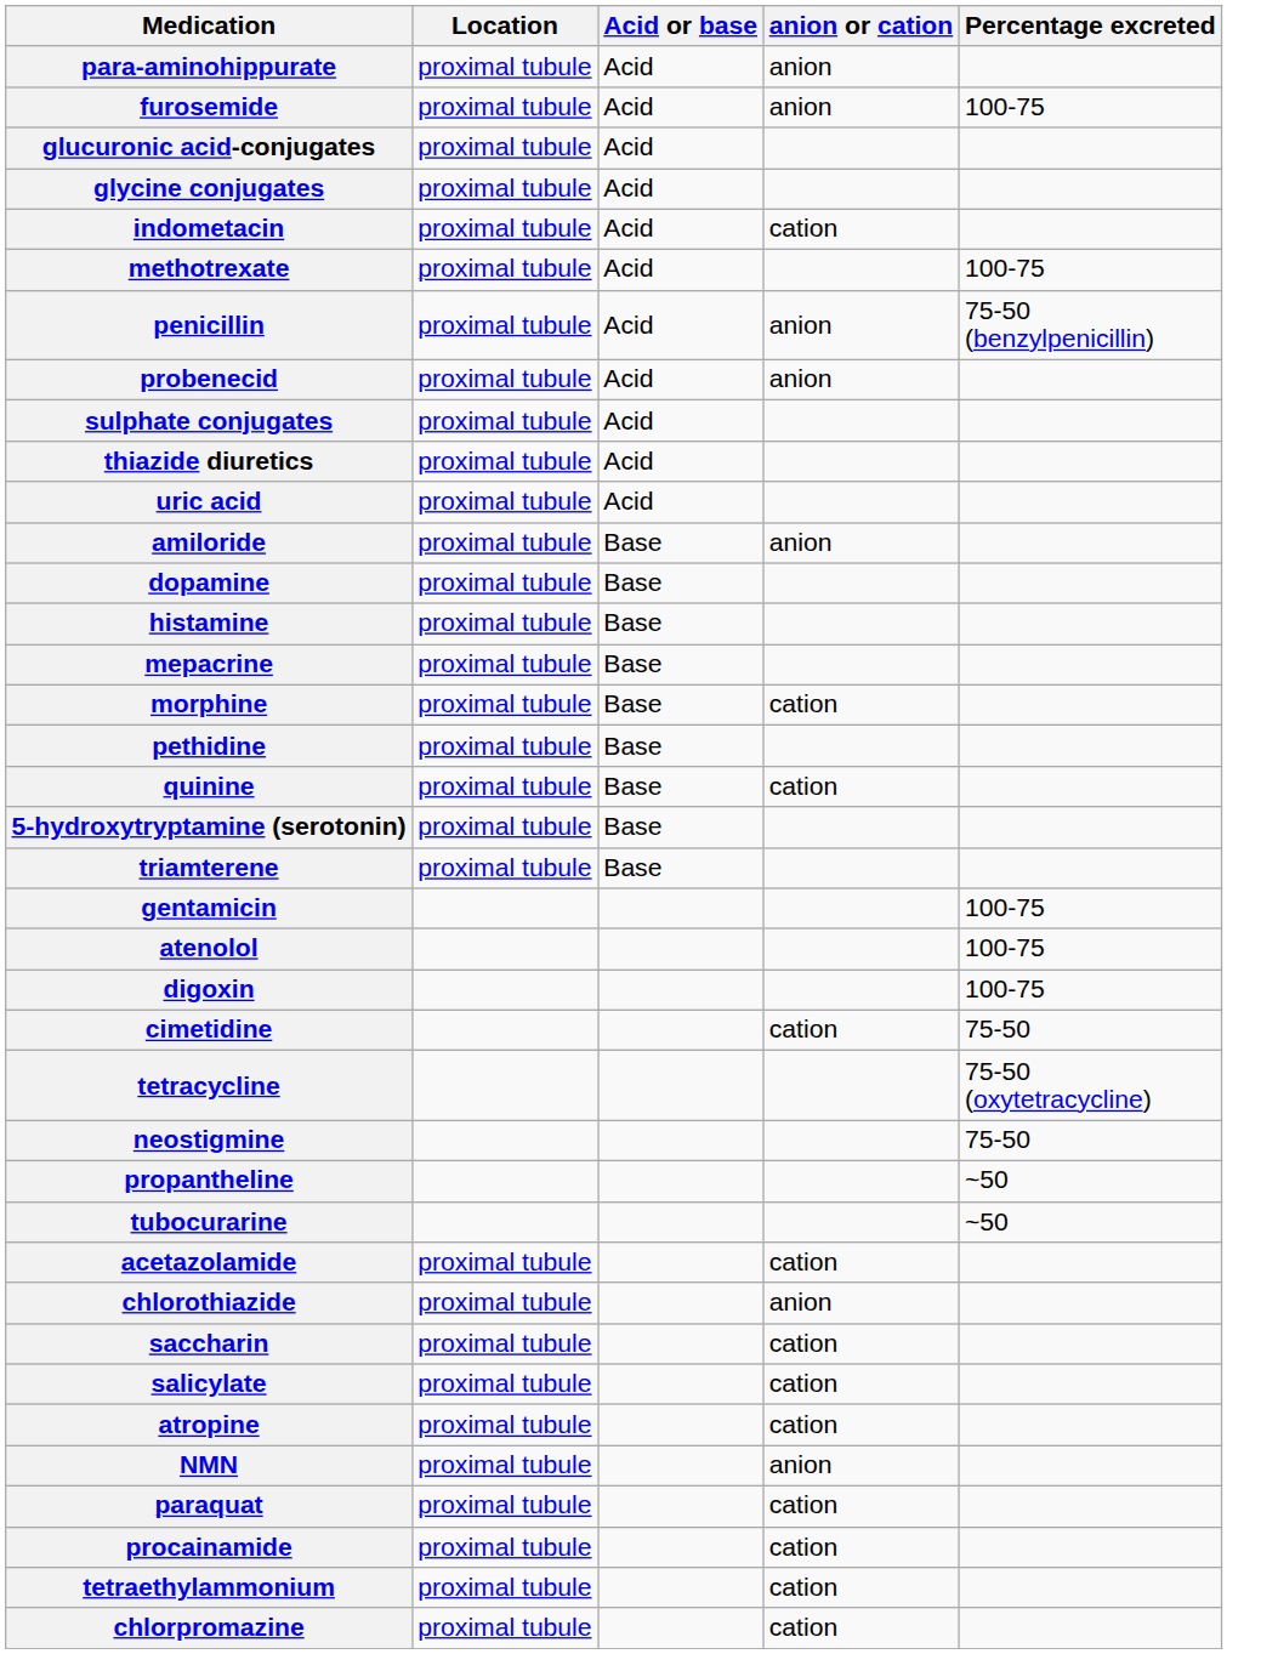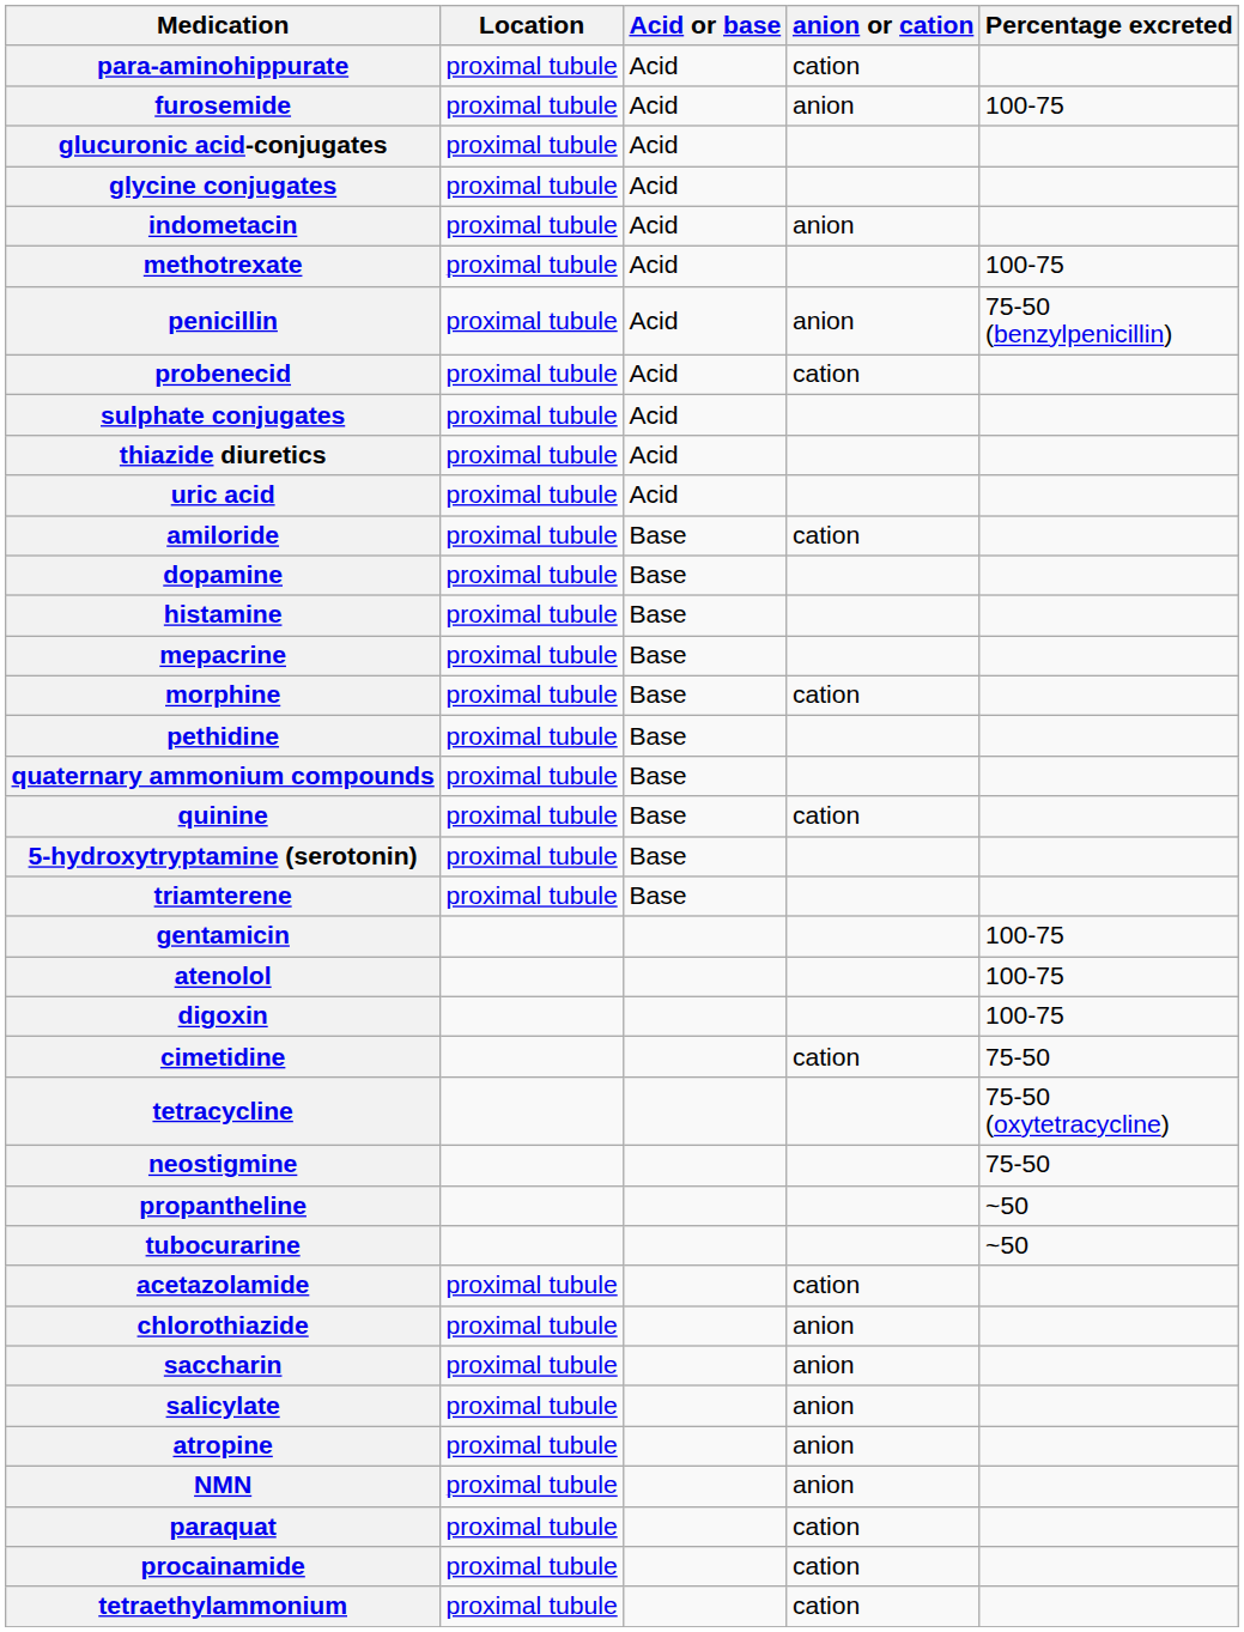para-aminohippurate | anion or cation: anion -> cation
indometacin | anion or cation: cation -> anion
probenecid | anion or cation: anion -> cation
amiloride | anion or cation: anion -> cation
+ row: quaternary ammonium compounds | proximal tubule | Base
saccharin | anion or cation: cation -> anion
salicylate | anion or cation: cation -> anion
atropine | anion or cation: cation -> anion
- row: chlorpromazine | proximal tubule | cation
